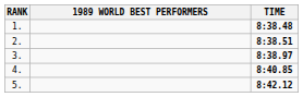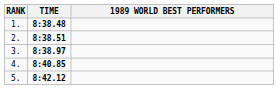columns swapped: 1989 WORLD BEST PERFORMERS <-> TIME
